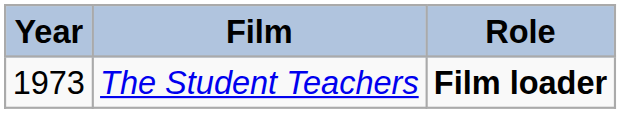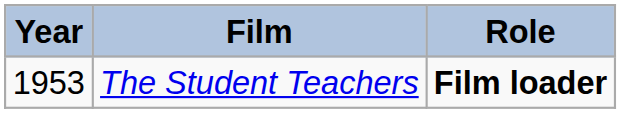The Student Teachers | Year: 1973 -> 1953
